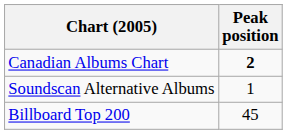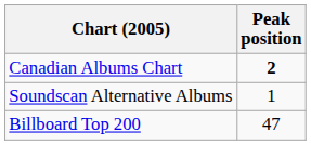Billboard Top 200 | Peak position: 45 -> 47
